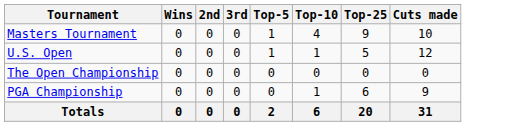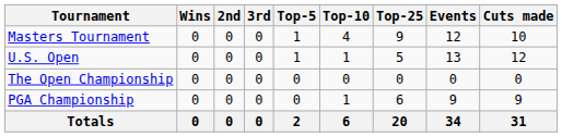+ column: Events | 12 | 13 | 0 | 9 | 34
